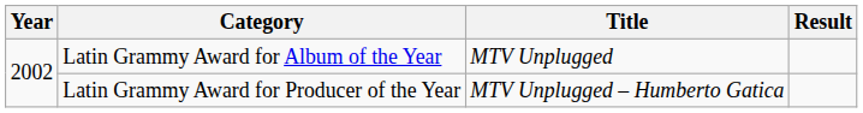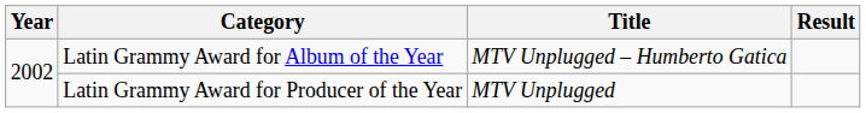Latin Grammy Award for Album of the Year | Title: MTV Unplugged -> MTV Unplugged – Humberto Gatica
Latin Grammy Award for Producer of the Year | Title: MTV Unplugged – Humberto Gatica -> MTV Unplugged
